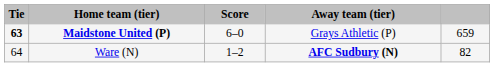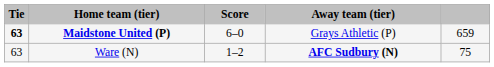Ware (N) | Tie: 64 -> 63
Ware (N) | column 5: 82 -> 75
